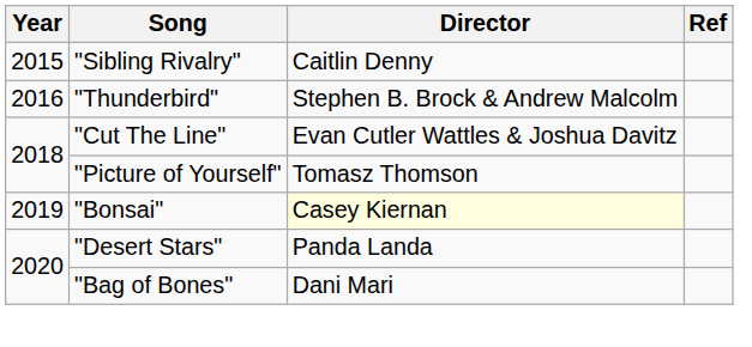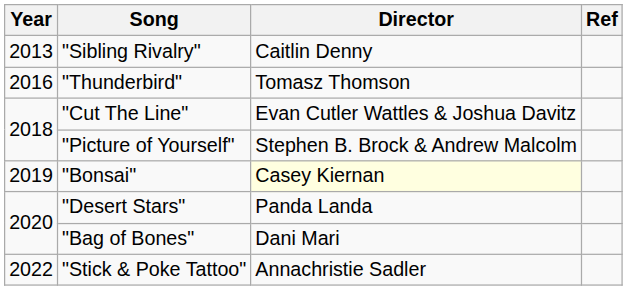"Sibling Rivalry" | Year: 2015 -> 2013
"Thunderbird" | Director: Stephen B. Brock & Andrew Malcolm -> Tomasz Thomson
"Picture of Yourself" | Director: Tomasz Thomson -> Stephen B. Brock & Andrew Malcolm
+ row: 2022 | "Stick & Poke Tattoo" | Annachristie Sadler
